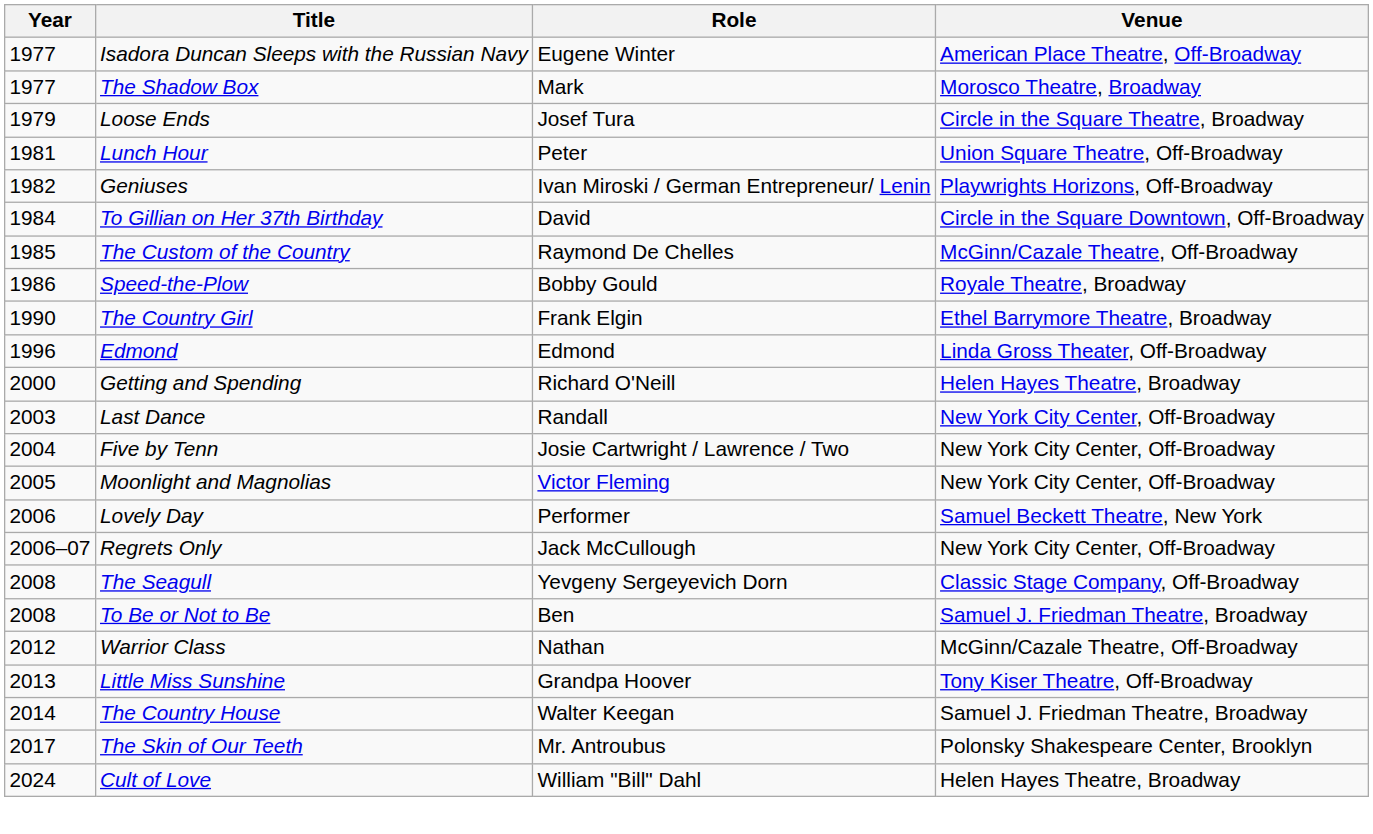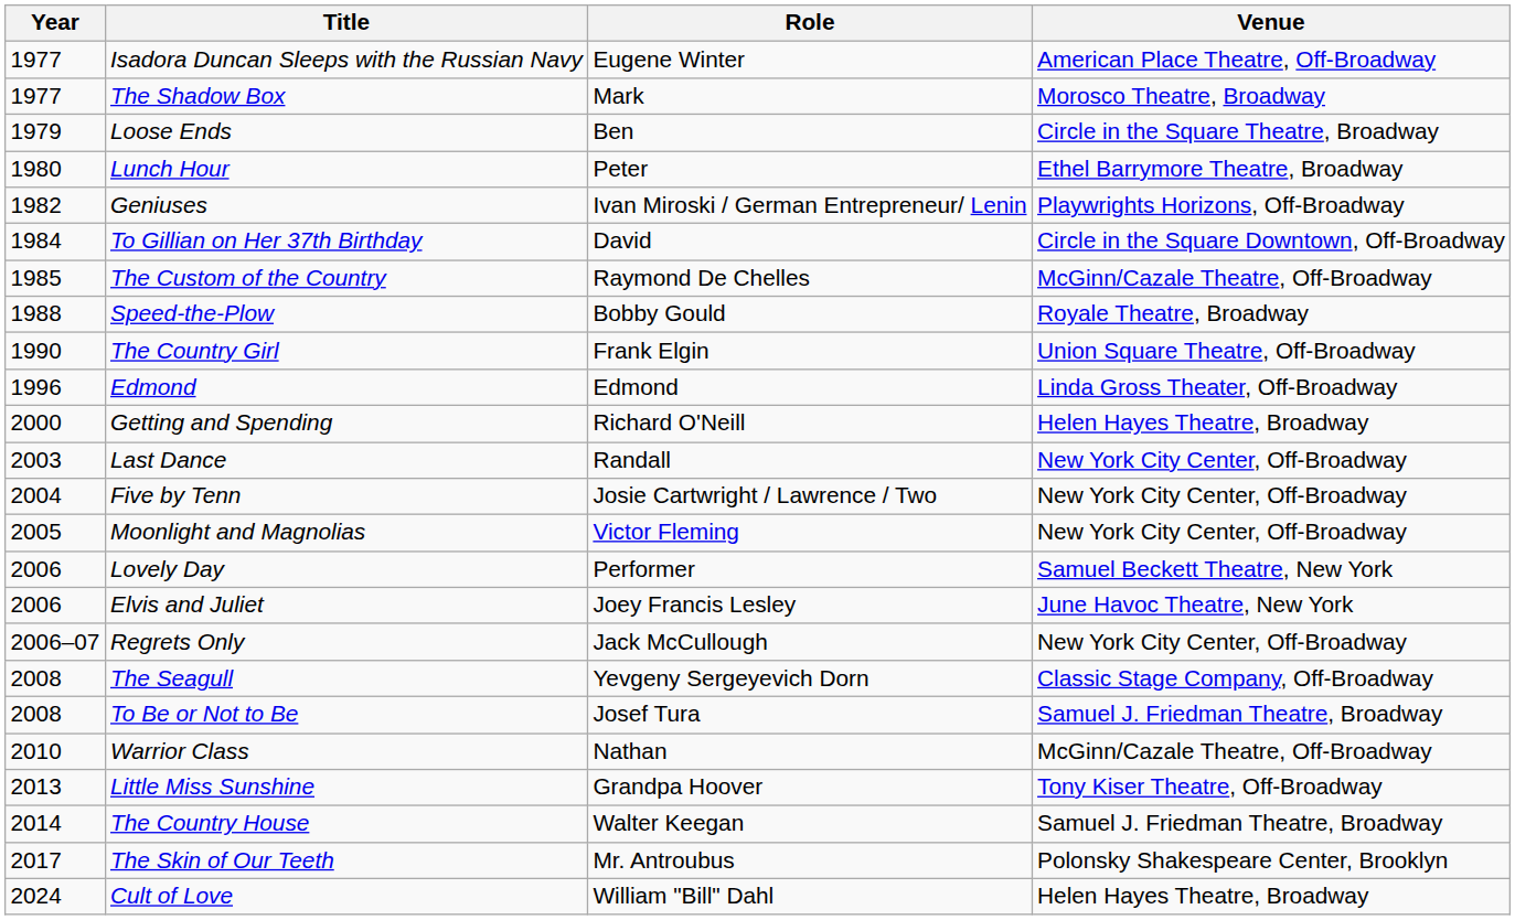Loose Ends | Role: Josef Tura -> Ben
Lunch Hour | Year: 1981 -> 1980
Lunch Hour | Venue: Union Square Theatre, Off-Broadway -> Ethel Barrymore Theatre, Broadway
Speed-the-Plow | Year: 1986 -> 1988
The Country Girl | Venue: Ethel Barrymore Theatre, Broadway -> Union Square Theatre, Off-Broadway
+ row: 2006 | Elvis and Juliet | Joey Francis Lesley | June Havoc Theatre, New York
To Be or Not to Be | Role: Ben -> Josef Tura
Warrior Class | Year: 2012 -> 2010
